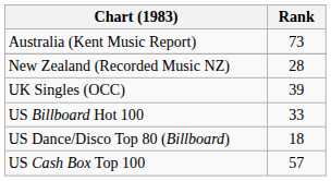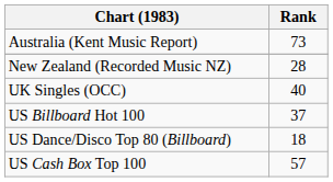UK Singles (OCC) | Rank: 39 -> 40
US Billboard Hot 100 | Rank: 33 -> 37
